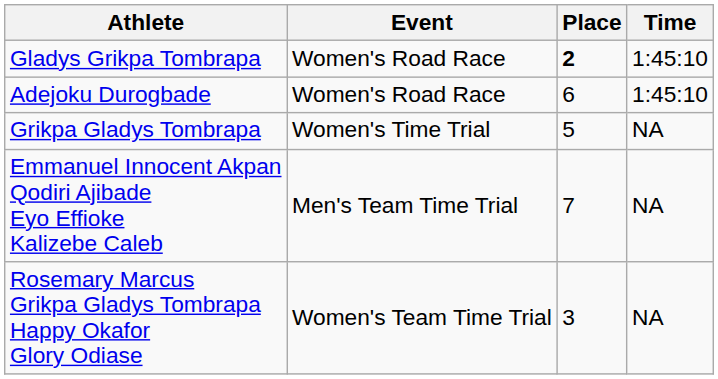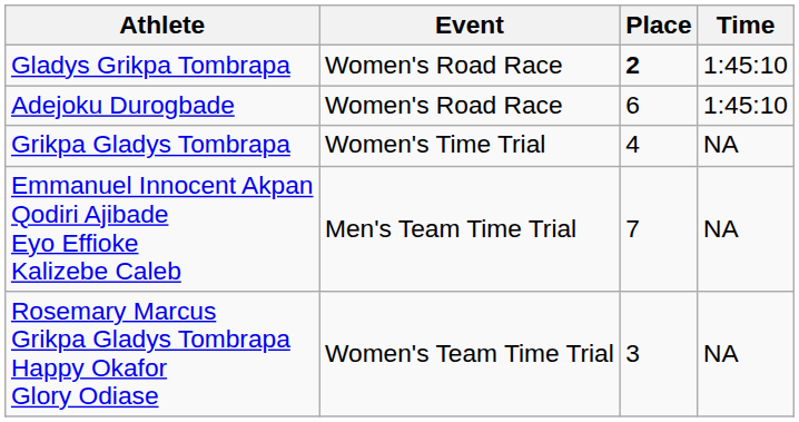Grikpa Gladys Tombrapa | Place: 5 -> 4
